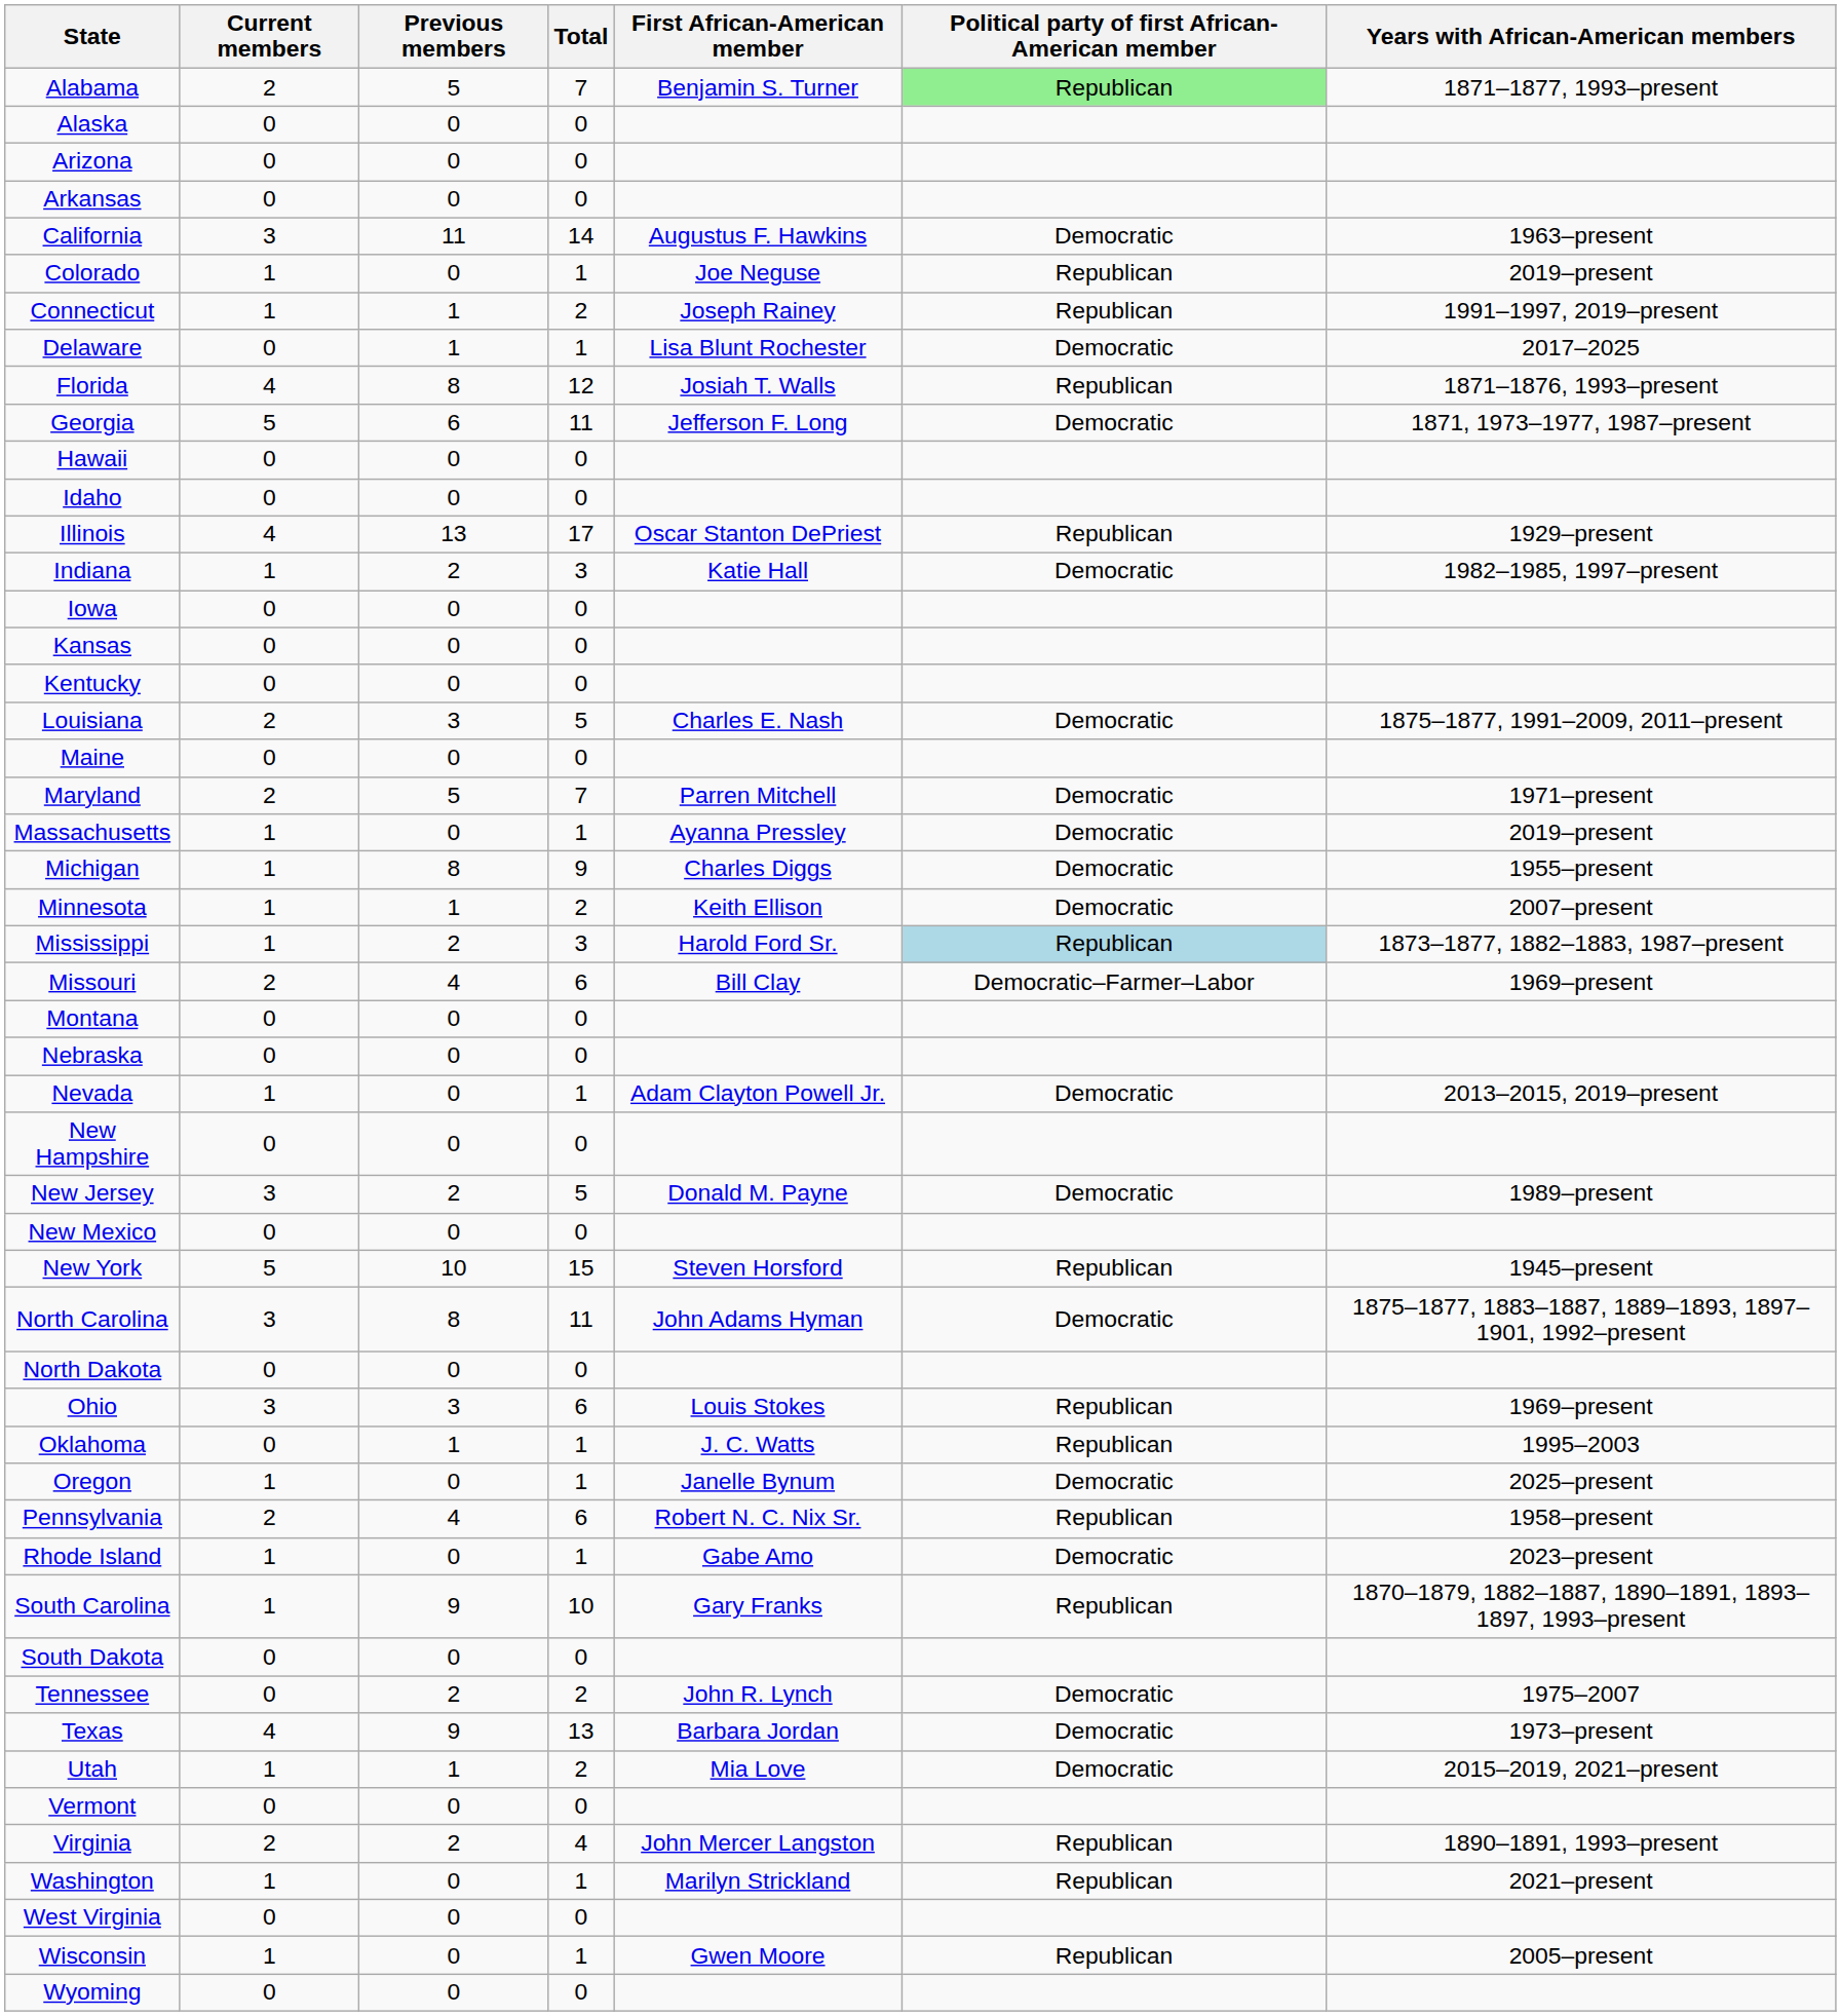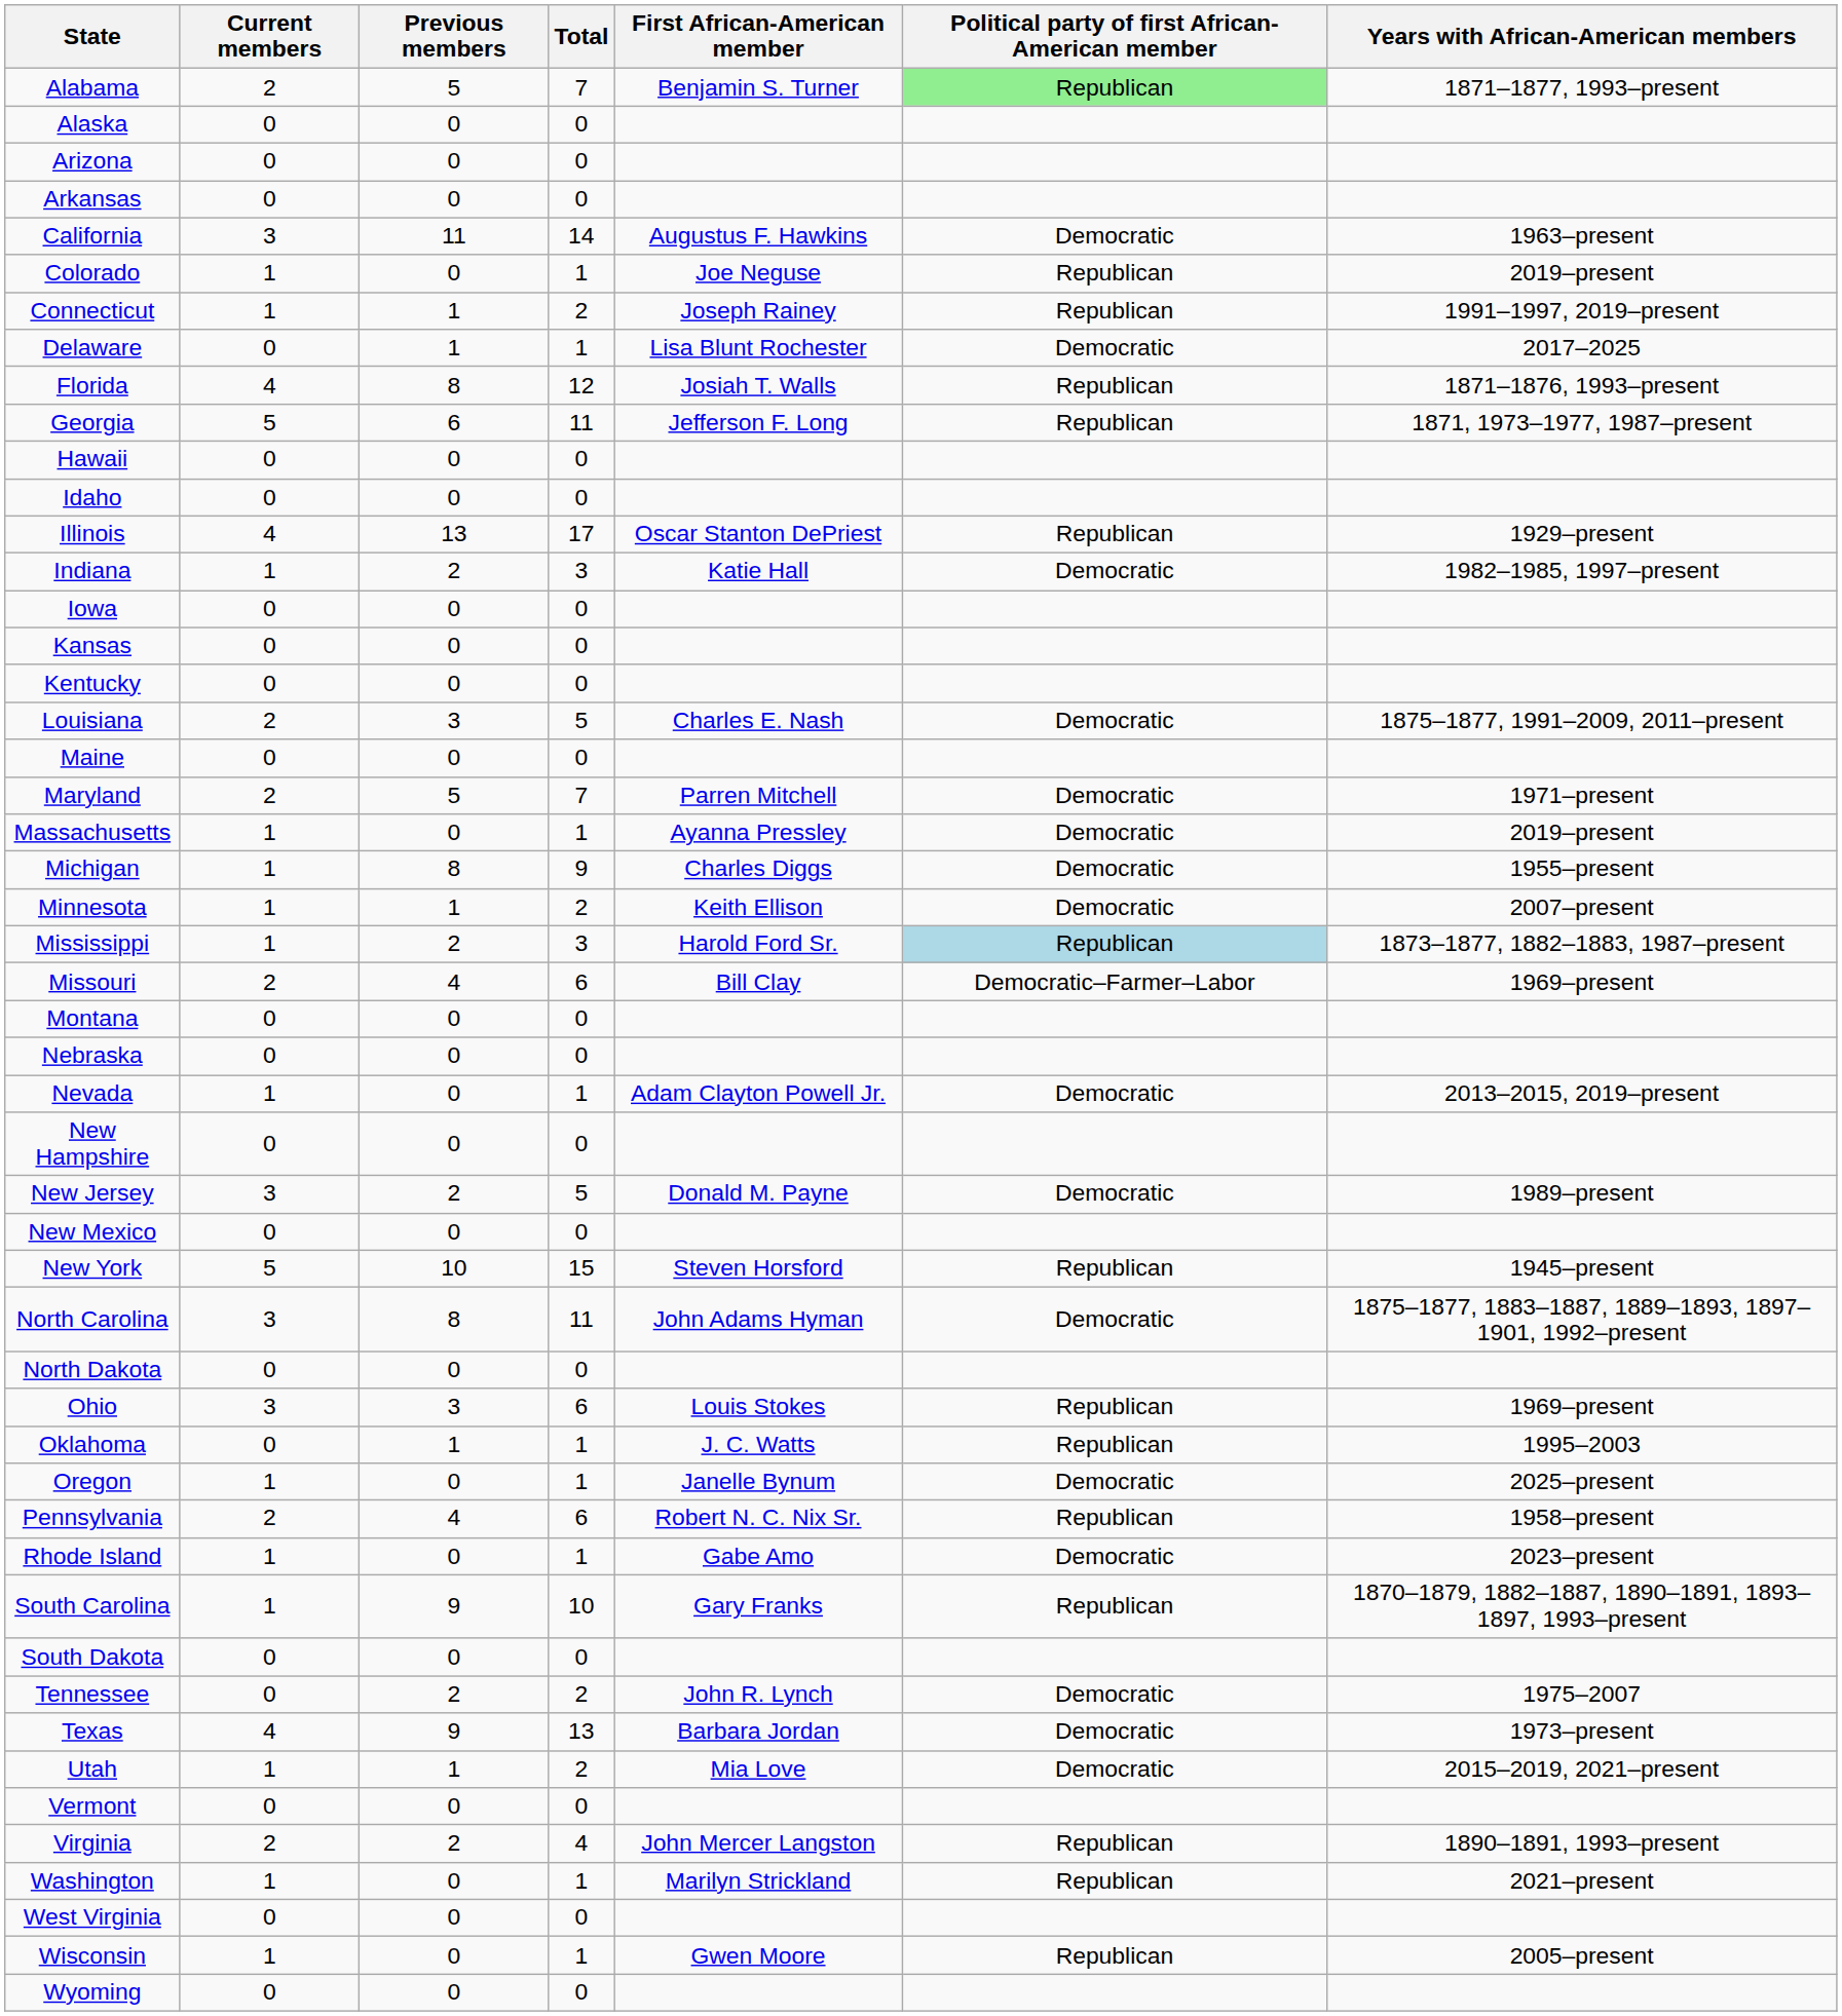Georgia | Political party of first African-American member: Democratic -> Republican
